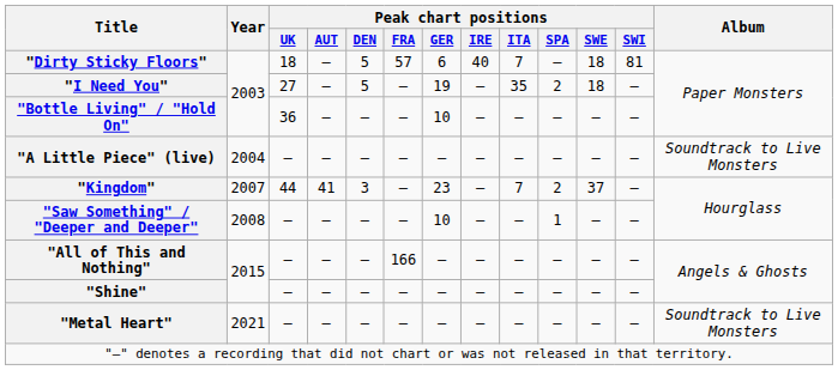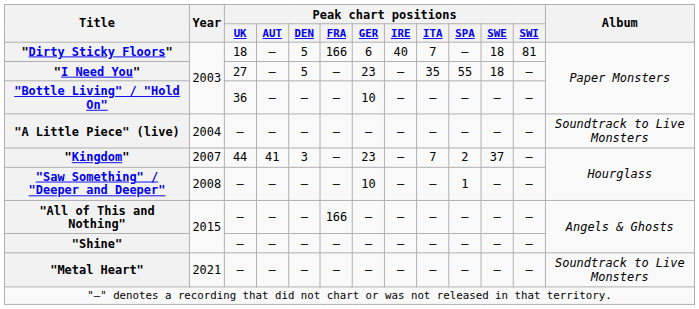"Dirty Sticky Floors" | Peak chart positions / FRA: 57 -> 166
"I Need You" | Peak chart positions / GER: 19 -> 23
"I Need You" | Peak chart positions / SPA: 2 -> 55
